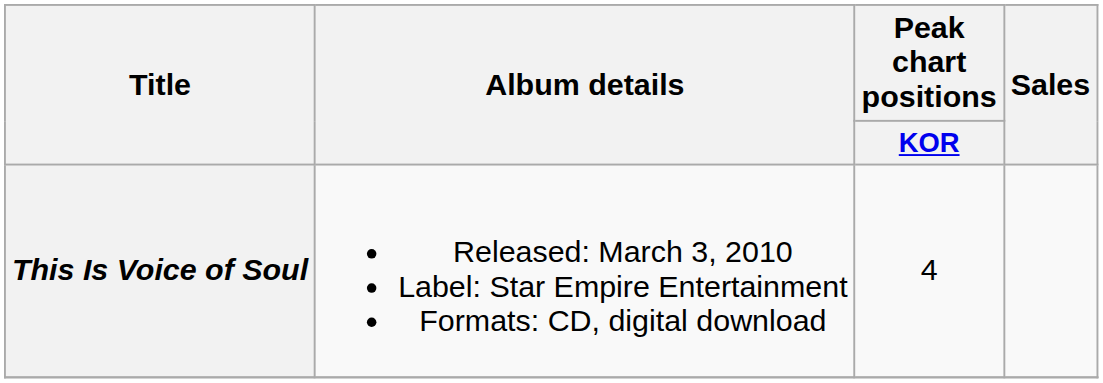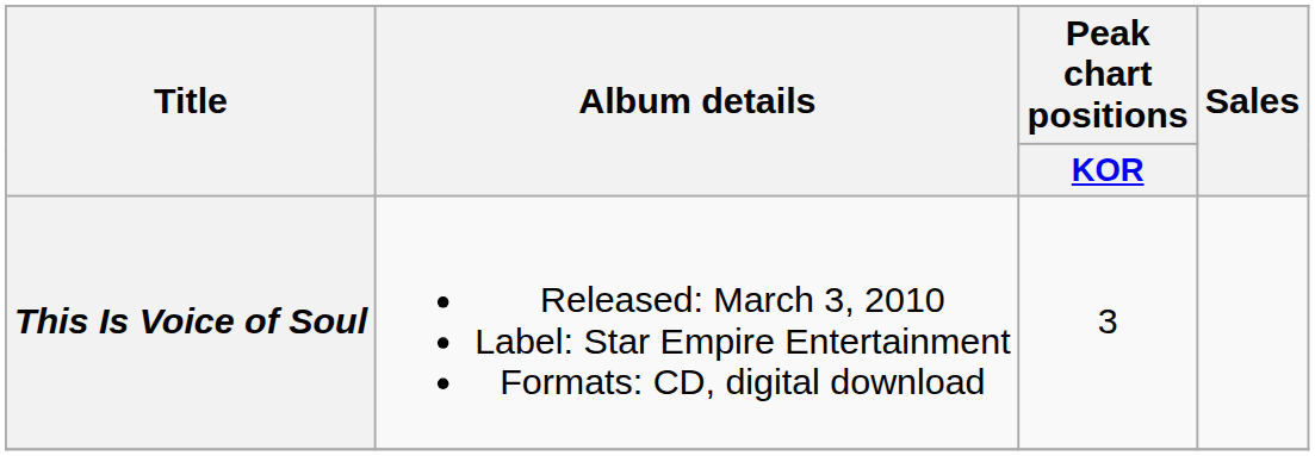This Is Voice of Soul | Peak chart positions / KOR: 4 -> 3
